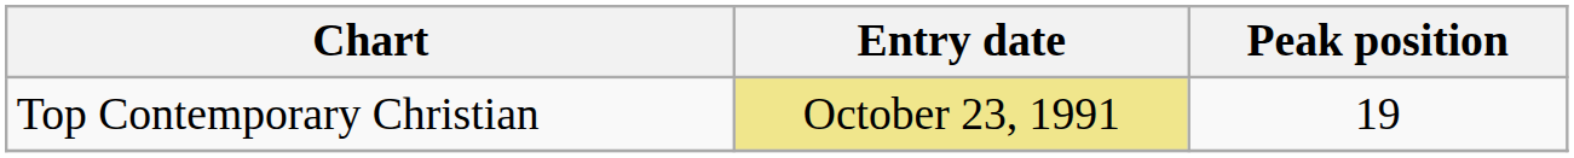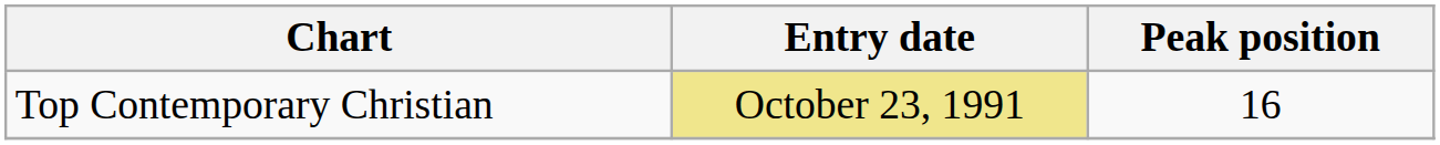Top Contemporary Christian | Peak position: 19 -> 16
